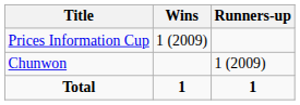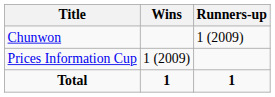rows swapped: Prices Information Cup <-> Chunwon
